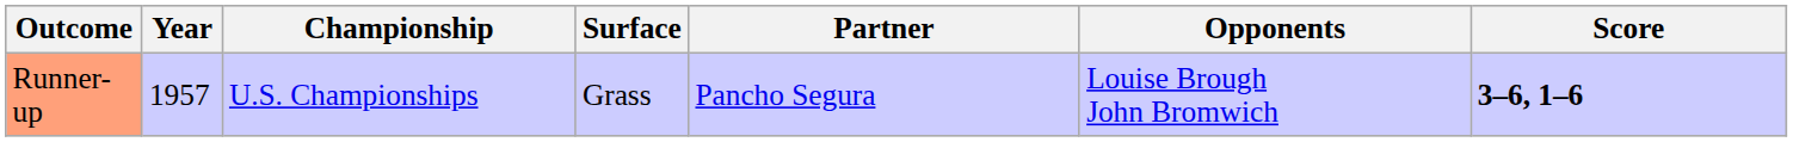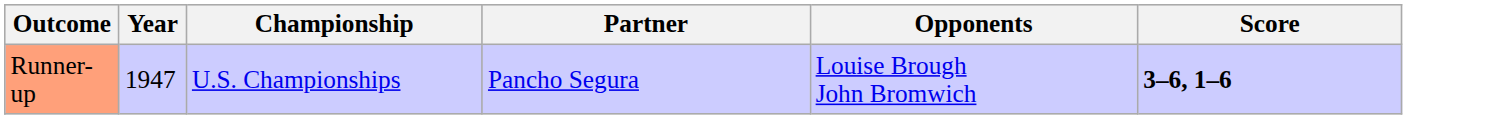- column: Surface | Grass
Runner-up | Year: 1957 -> 1947
